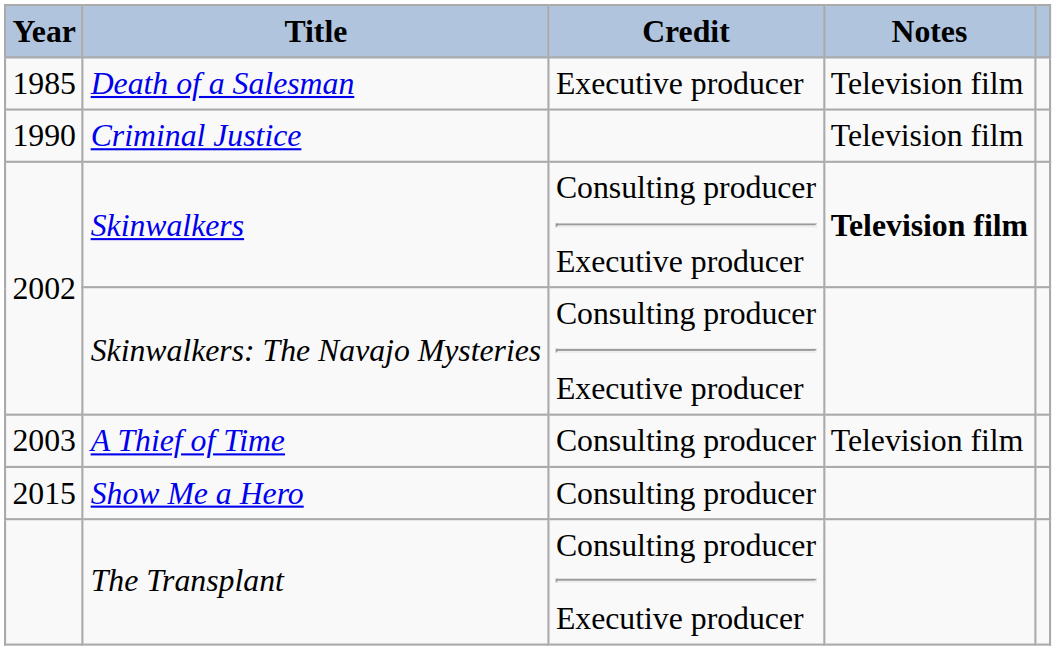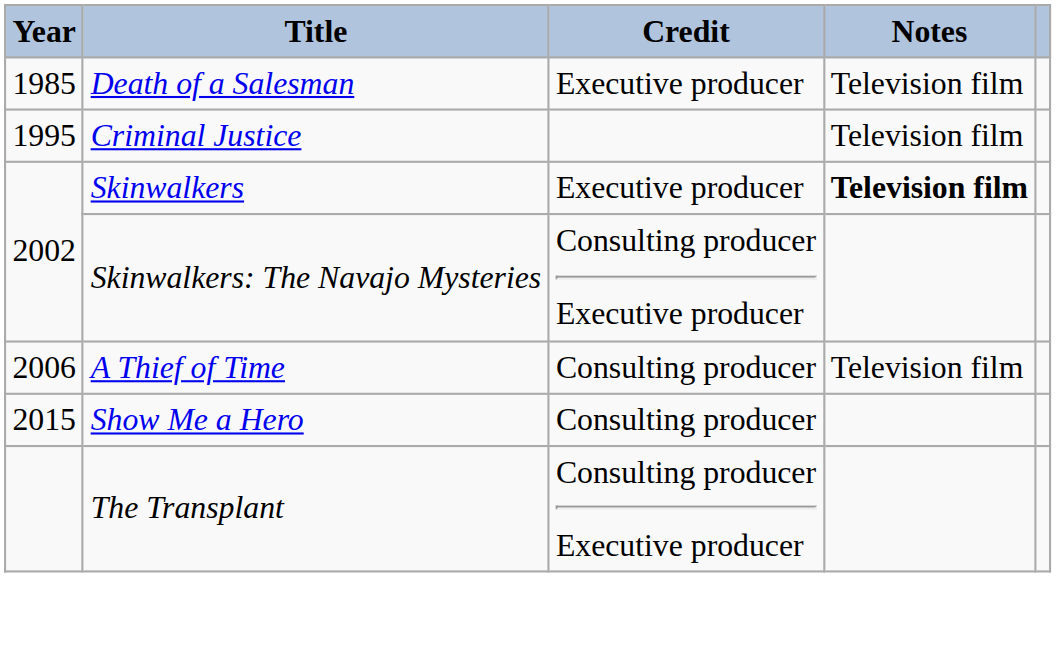Criminal Justice | Year: 1990 -> 1995
Skinwalkers | Credit: Consulting producer Executive producer -> Executive producer
A Thief of Time | Year: 2003 -> 2006
